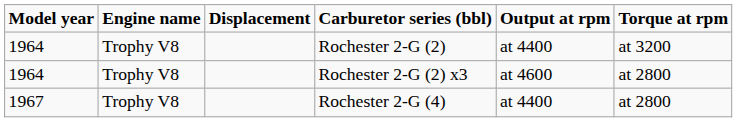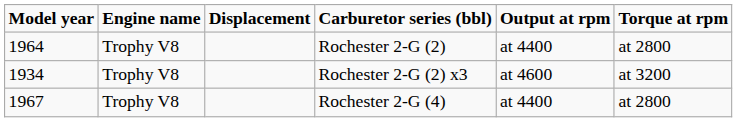Rochester 2-G (2) | Torque at rpm: at 3200 -> at 2800
Rochester 2-G (2) x3 | Model year: 1964 -> 1934
Rochester 2-G (2) x3 | Torque at rpm: at 2800 -> at 3200
